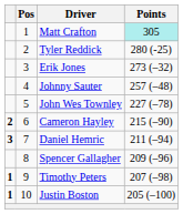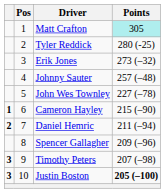Cameron Hayley | column 1: 2 -> 1
Daniel Hemric | column 1: 3 -> 2
Timothy Peters | column 1: 1 -> 3
Justin Boston | column 1: 1 -> 3
Justin Boston | Points: normal -> bold
